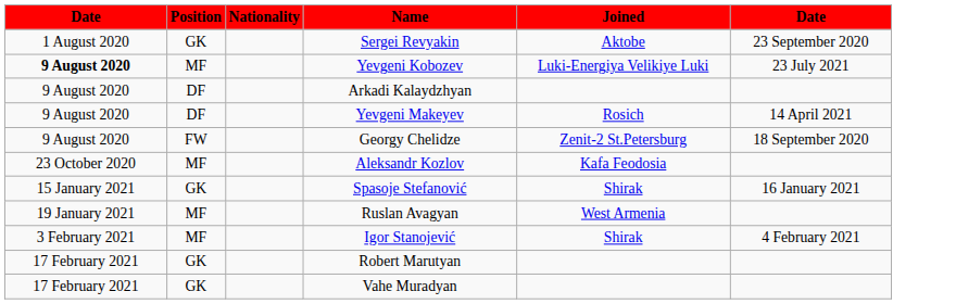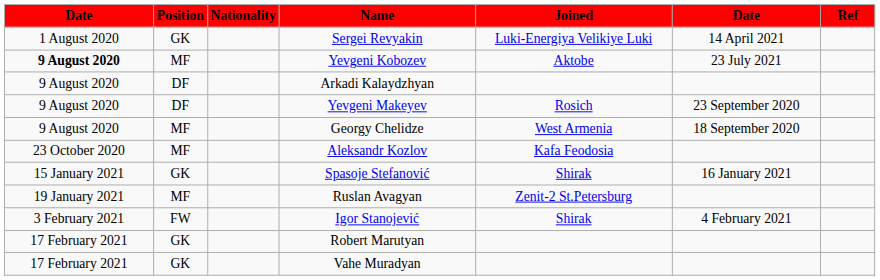+ column: Ref
Sergei Revyakin | Joined: Aktobe -> Luki-Energiya Velikiye Luki
Sergei Revyakin | column 6: 23 September 2020 -> 14 April 2021
Yevgeni Kobozev | Joined: Luki-Energiya Velikiye Luki -> Aktobe
Yevgeni Makeyev | column 6: 14 April 2021 -> 23 September 2020
Georgy Chelidze | Position: FW -> MF
Georgy Chelidze | Joined: Zenit-2 St.Petersburg -> West Armenia
Ruslan Avagyan | Joined: West Armenia -> Zenit-2 St.Petersburg
Igor Stanojević | Position: MF -> FW
